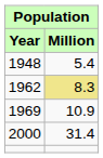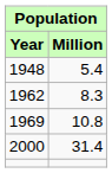1962 | Million: khaki background -> no background
1969 | Million: 10.9 -> 10.8
